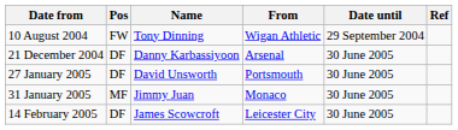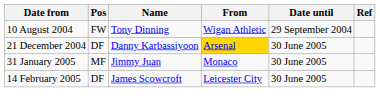21 December 2004 | From: no background -> gold background
- row: 27 January 2005 | DF | David Unsworth | Portsmouth | 30 June 2005
